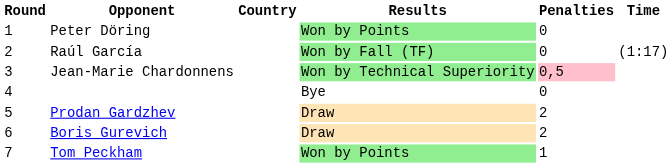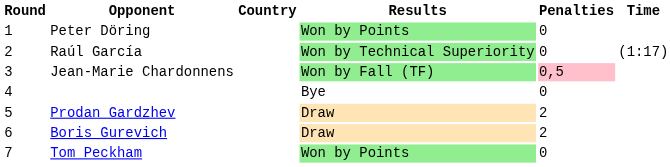Raúl García | Results: Won by Fall (TF) -> Won by Technical Superiority
Jean-Marie Chardonnens | Results: Won by Technical Superiority -> Won by Fall (TF)
Tom Peckham | Penalties: 1 -> 0
